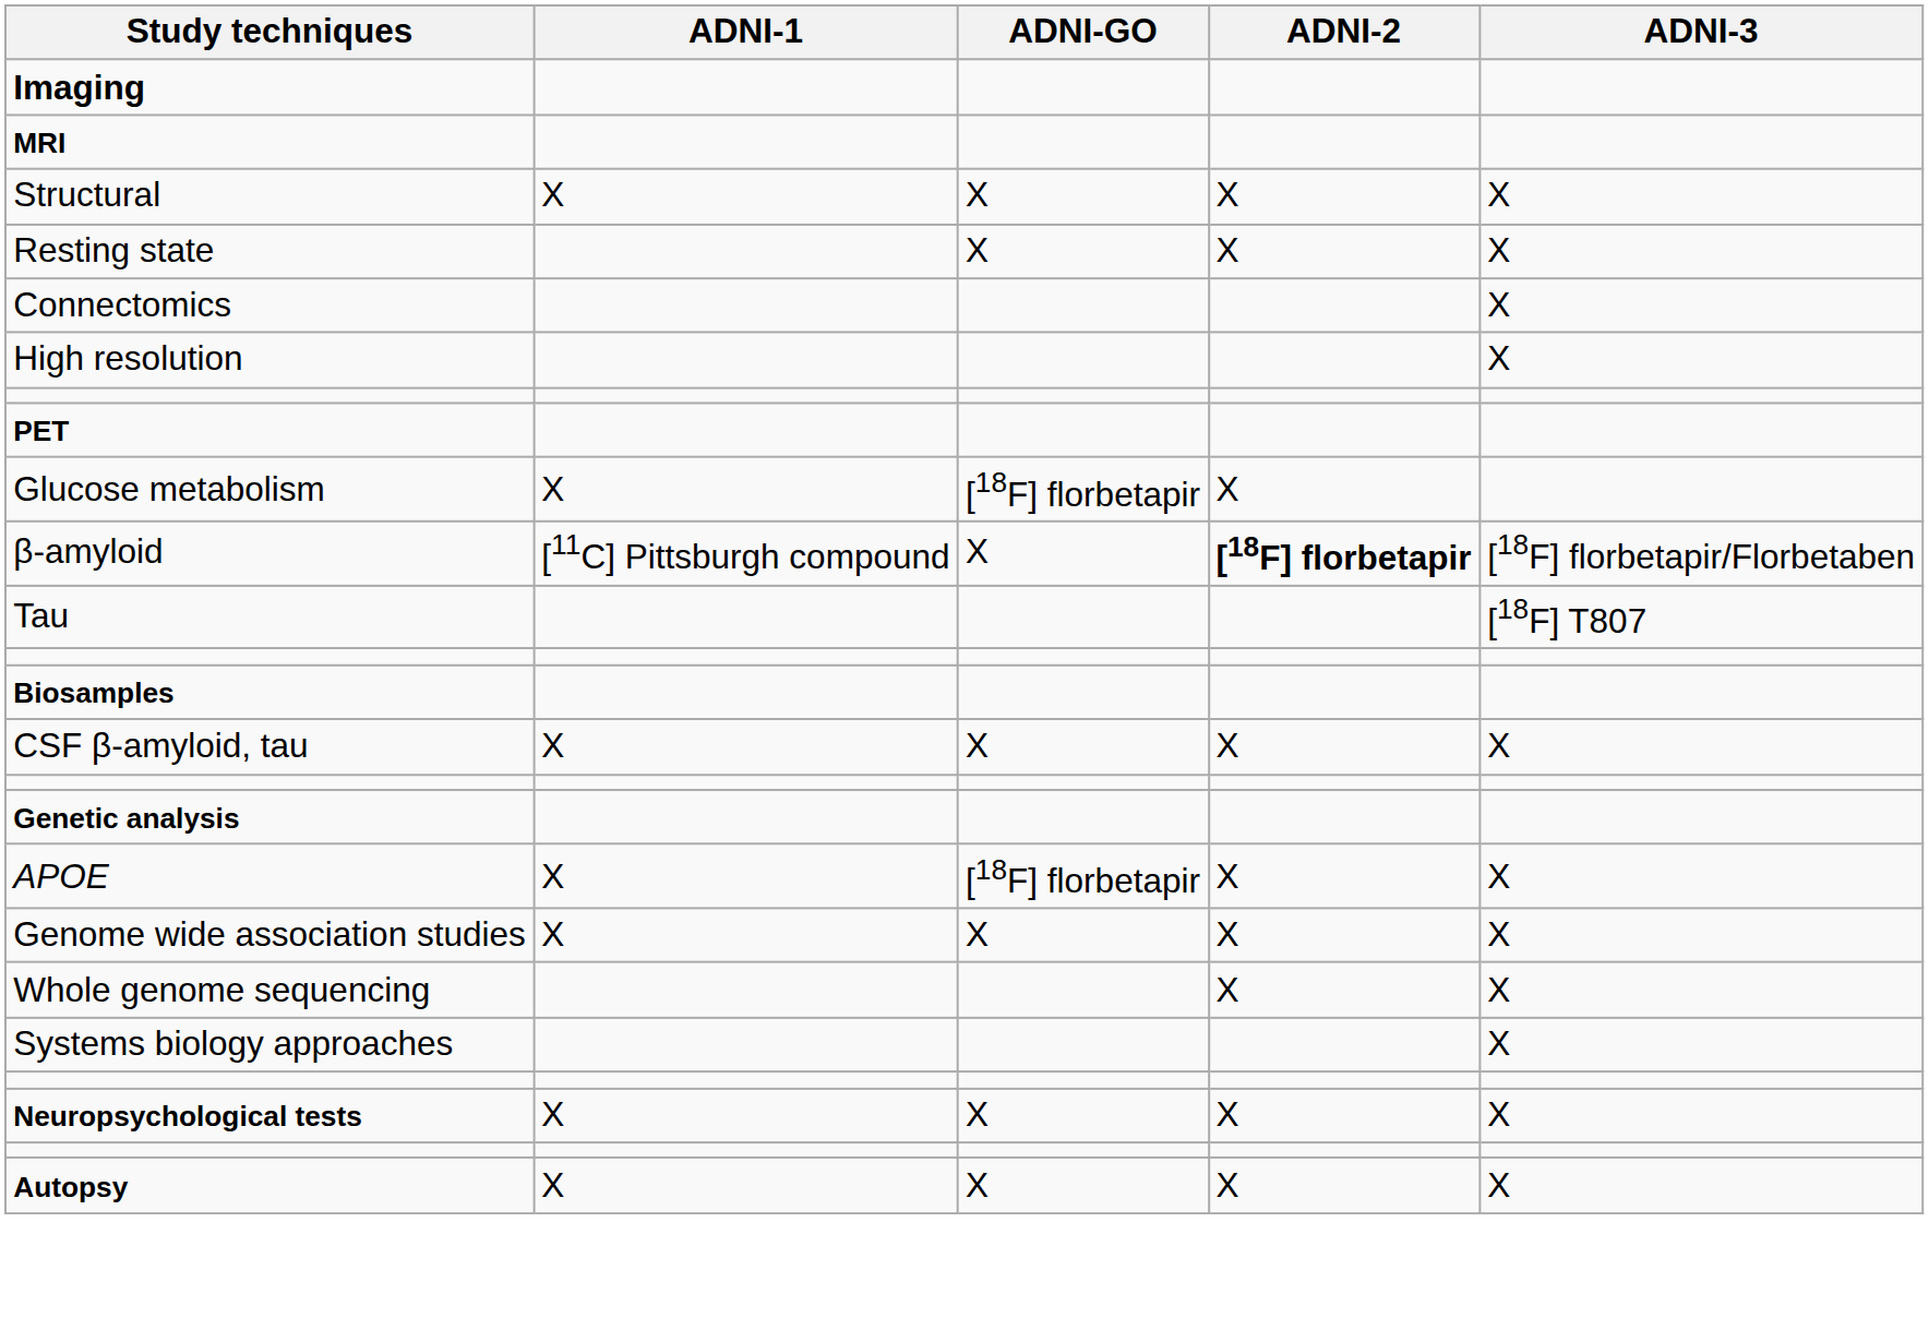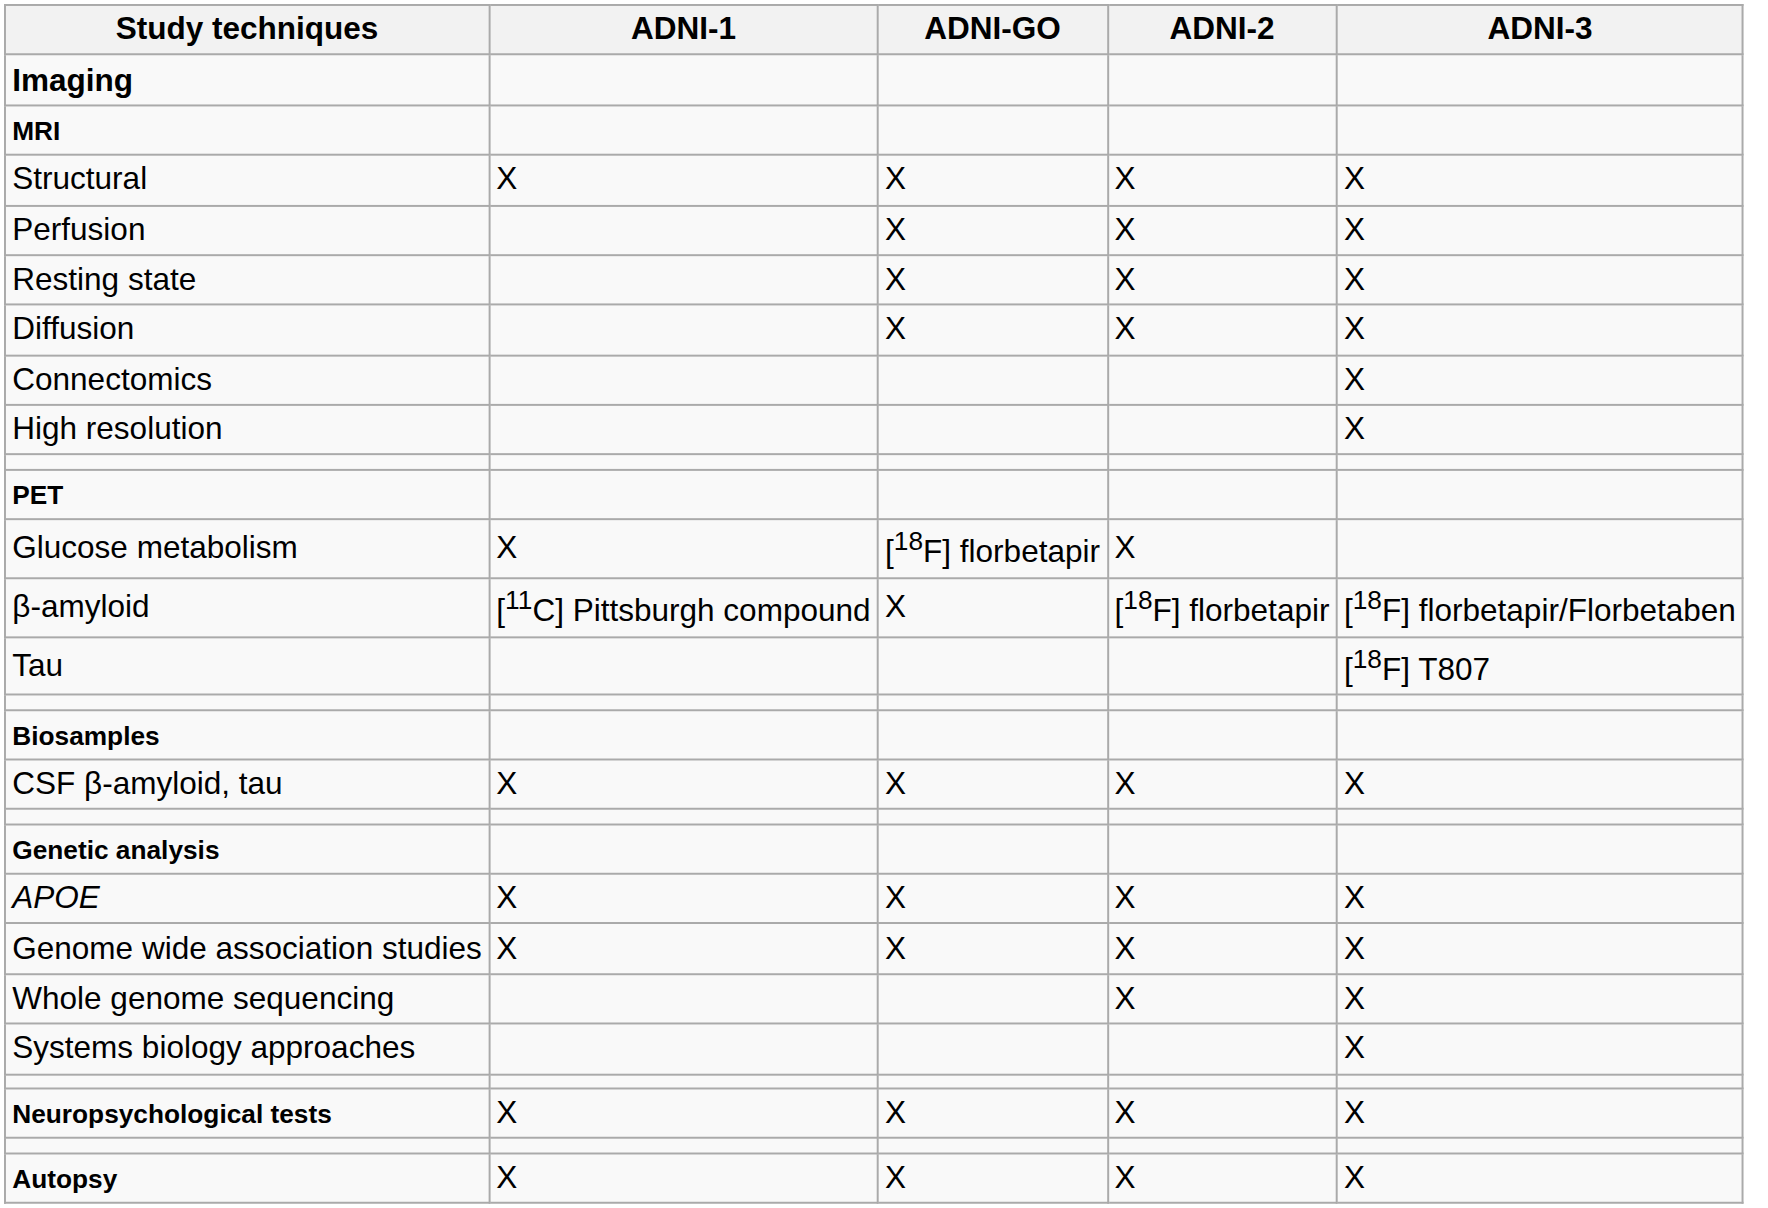+ row: Perfusion | X | X | X
+ row: Diffusion | X | X | X
β-amyloid | ADNI-2: bold -> normal
APOE | ADNI-GO: [18F] florbetapir -> X
